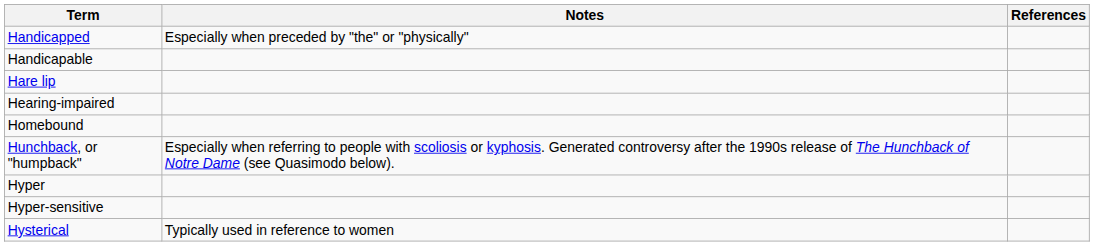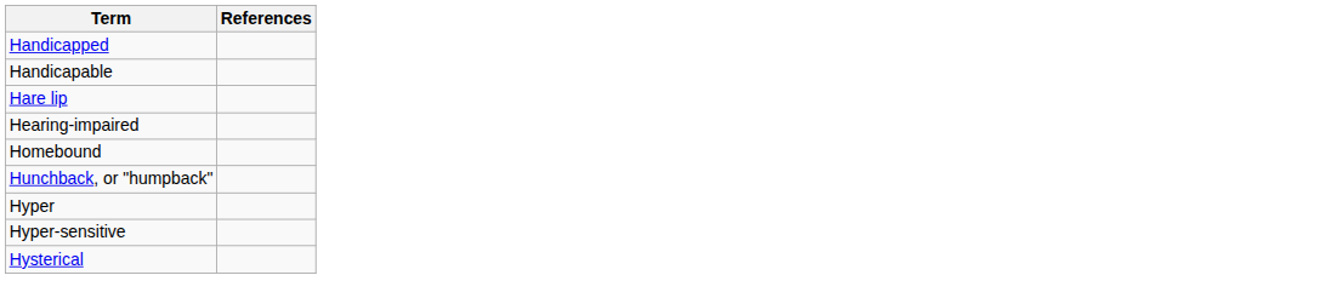- column: Notes | Especially when preceded by "the" or "physically" | Especially when referring to people with scoliosis or kyphosis. Generated controversy after the 1990s release of The Hunchback of Notre Dame (see Quasimodo below). | Typically used in reference to women
